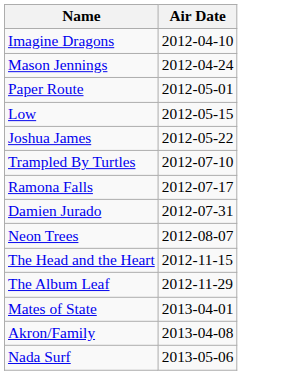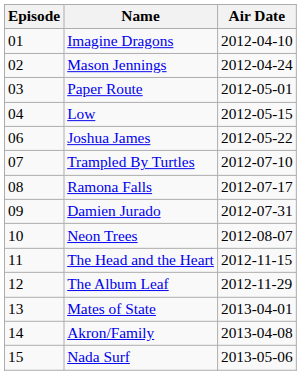+ column: Episode | 01 | 02 | 03 | 04 | 06 | 07 | 08 | 09 | 10 | 11 | 12 | 13 | 14 | 15
